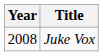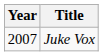Juke Vox | Year: 2008 -> 2007
